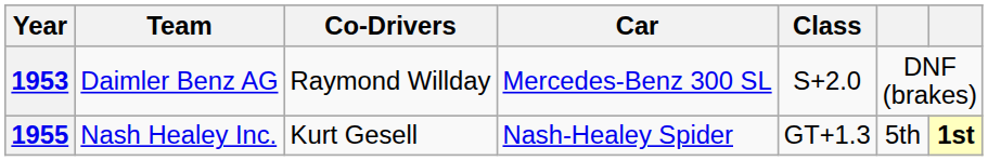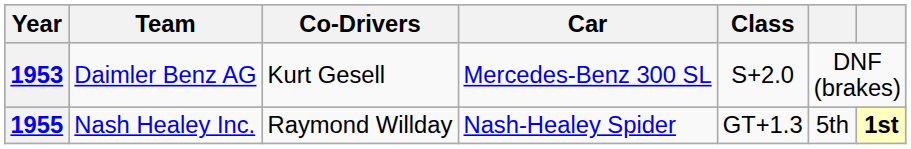1953 | Co-Drivers: Raymond Willday -> Kurt Gesell
1955 | Co-Drivers: Kurt Gesell -> Raymond Willday
